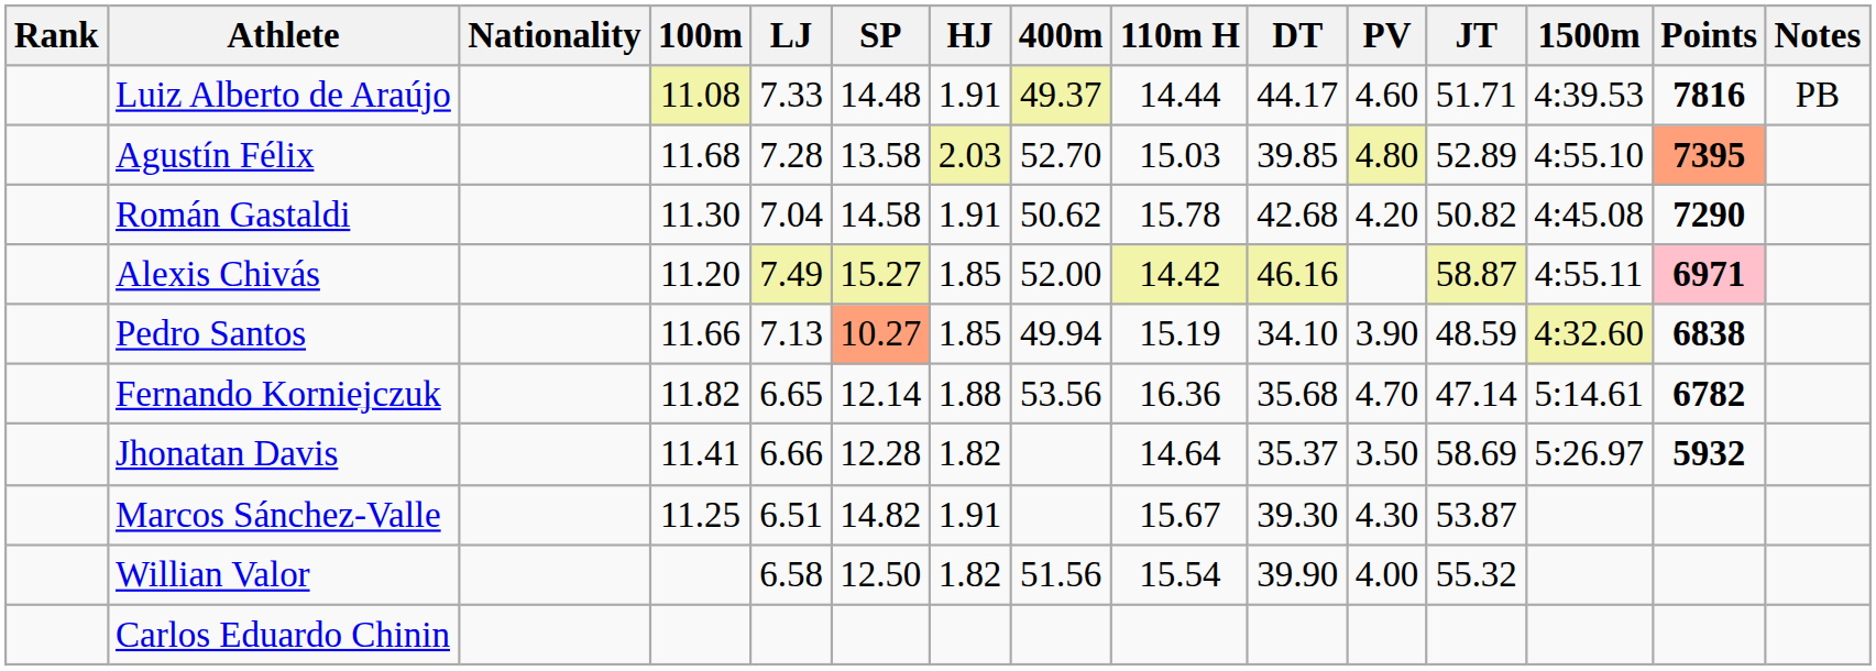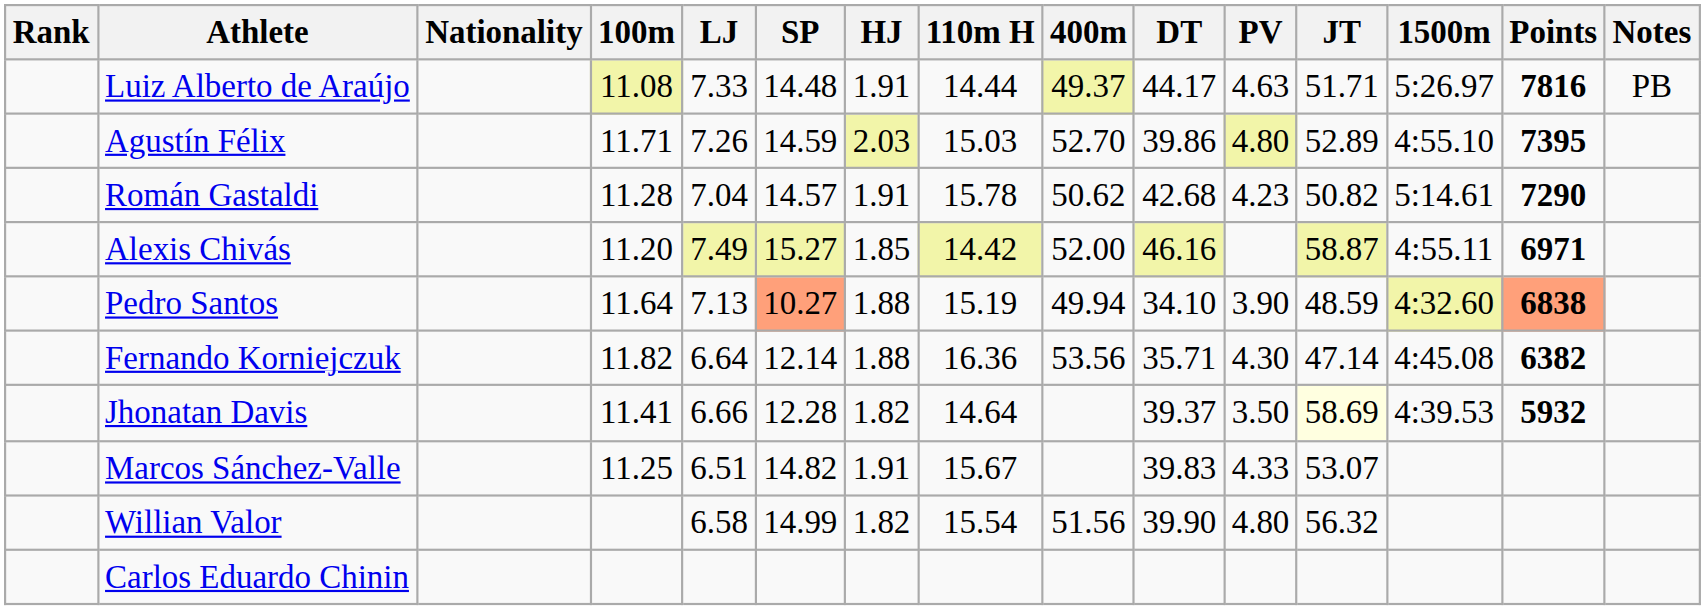columns swapped: 400m <-> 110m H
Luiz Alberto de Araújo | PV: 4.60 -> 4.63
Luiz Alberto de Araújo | 1500m: 4:39.53 -> 5:26.97
Agustín Félix | 100m: 11.68 -> 11.71
Agustín Félix | LJ: 7.28 -> 7.26
Agustín Félix | SP: 13.58 -> 14.59
Agustín Félix | DT: 39.85 -> 39.86
Agustín Félix | Points: lightsalmon background -> no background
Román Gastaldi | 100m: 11.30 -> 11.28
Román Gastaldi | SP: 14.58 -> 14.57
Román Gastaldi | PV: 4.20 -> 4.23
Román Gastaldi | 1500m: 4:45.08 -> 5:14.61
Alexis Chivás | Points: pink background -> no background
Pedro Santos | 100m: 11.66 -> 11.64
Pedro Santos | HJ: 1.85 -> 1.88
Pedro Santos | Points: no background -> lightsalmon background
Fernando Korniejczuk | LJ: 6.65 -> 6.64
Fernando Korniejczuk | DT: 35.68 -> 35.71
Fernando Korniejczuk | PV: 4.70 -> 4.30
Fernando Korniejczuk | 1500m: 5:14.61 -> 4:45.08
Fernando Korniejczuk | Points: 6782 -> 6382
Jhonatan Davis | DT: 35.37 -> 39.37
Jhonatan Davis | JT: no background -> lightyellow background
Jhonatan Davis | 1500m: 5:26.97 -> 4:39.53
Marcos Sánchez-Valle | DT: 39.30 -> 39.83
Marcos Sánchez-Valle | PV: 4.30 -> 4.33
Marcos Sánchez-Valle | JT: 53.87 -> 53.07
Willian Valor | SP: 12.50 -> 14.99
Willian Valor | PV: 4.00 -> 4.80
Willian Valor | JT: 55.32 -> 56.32
